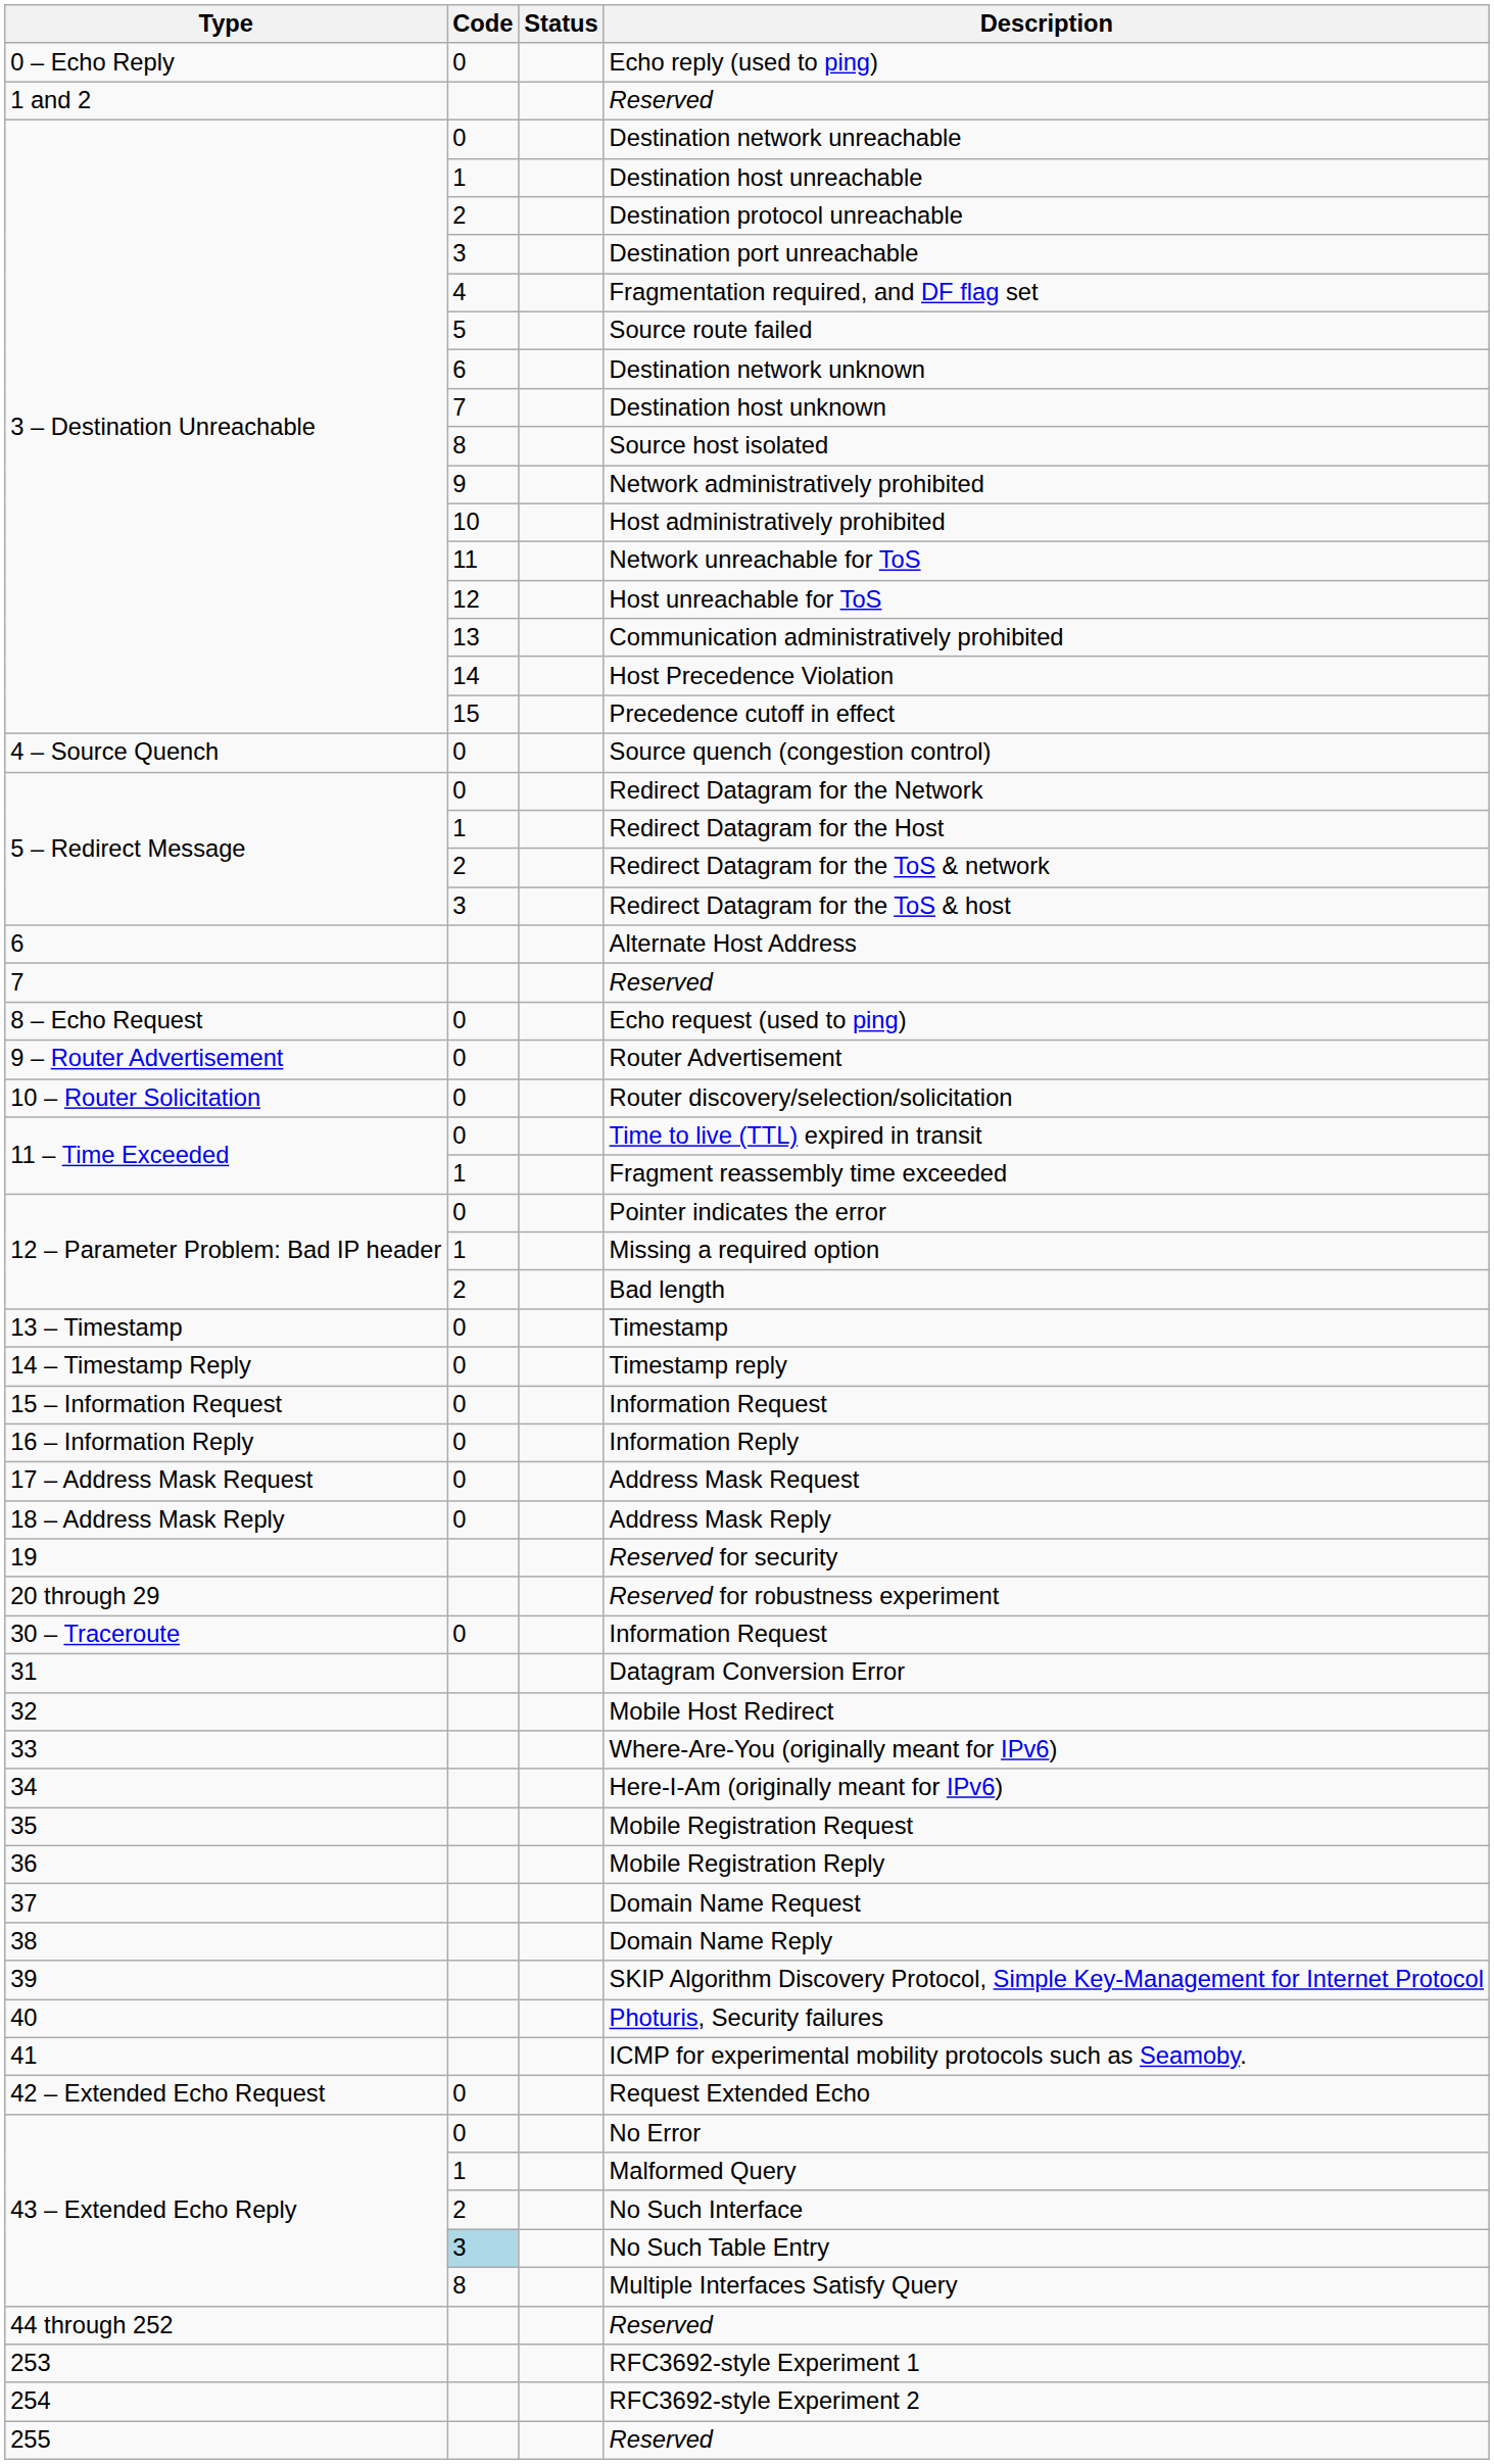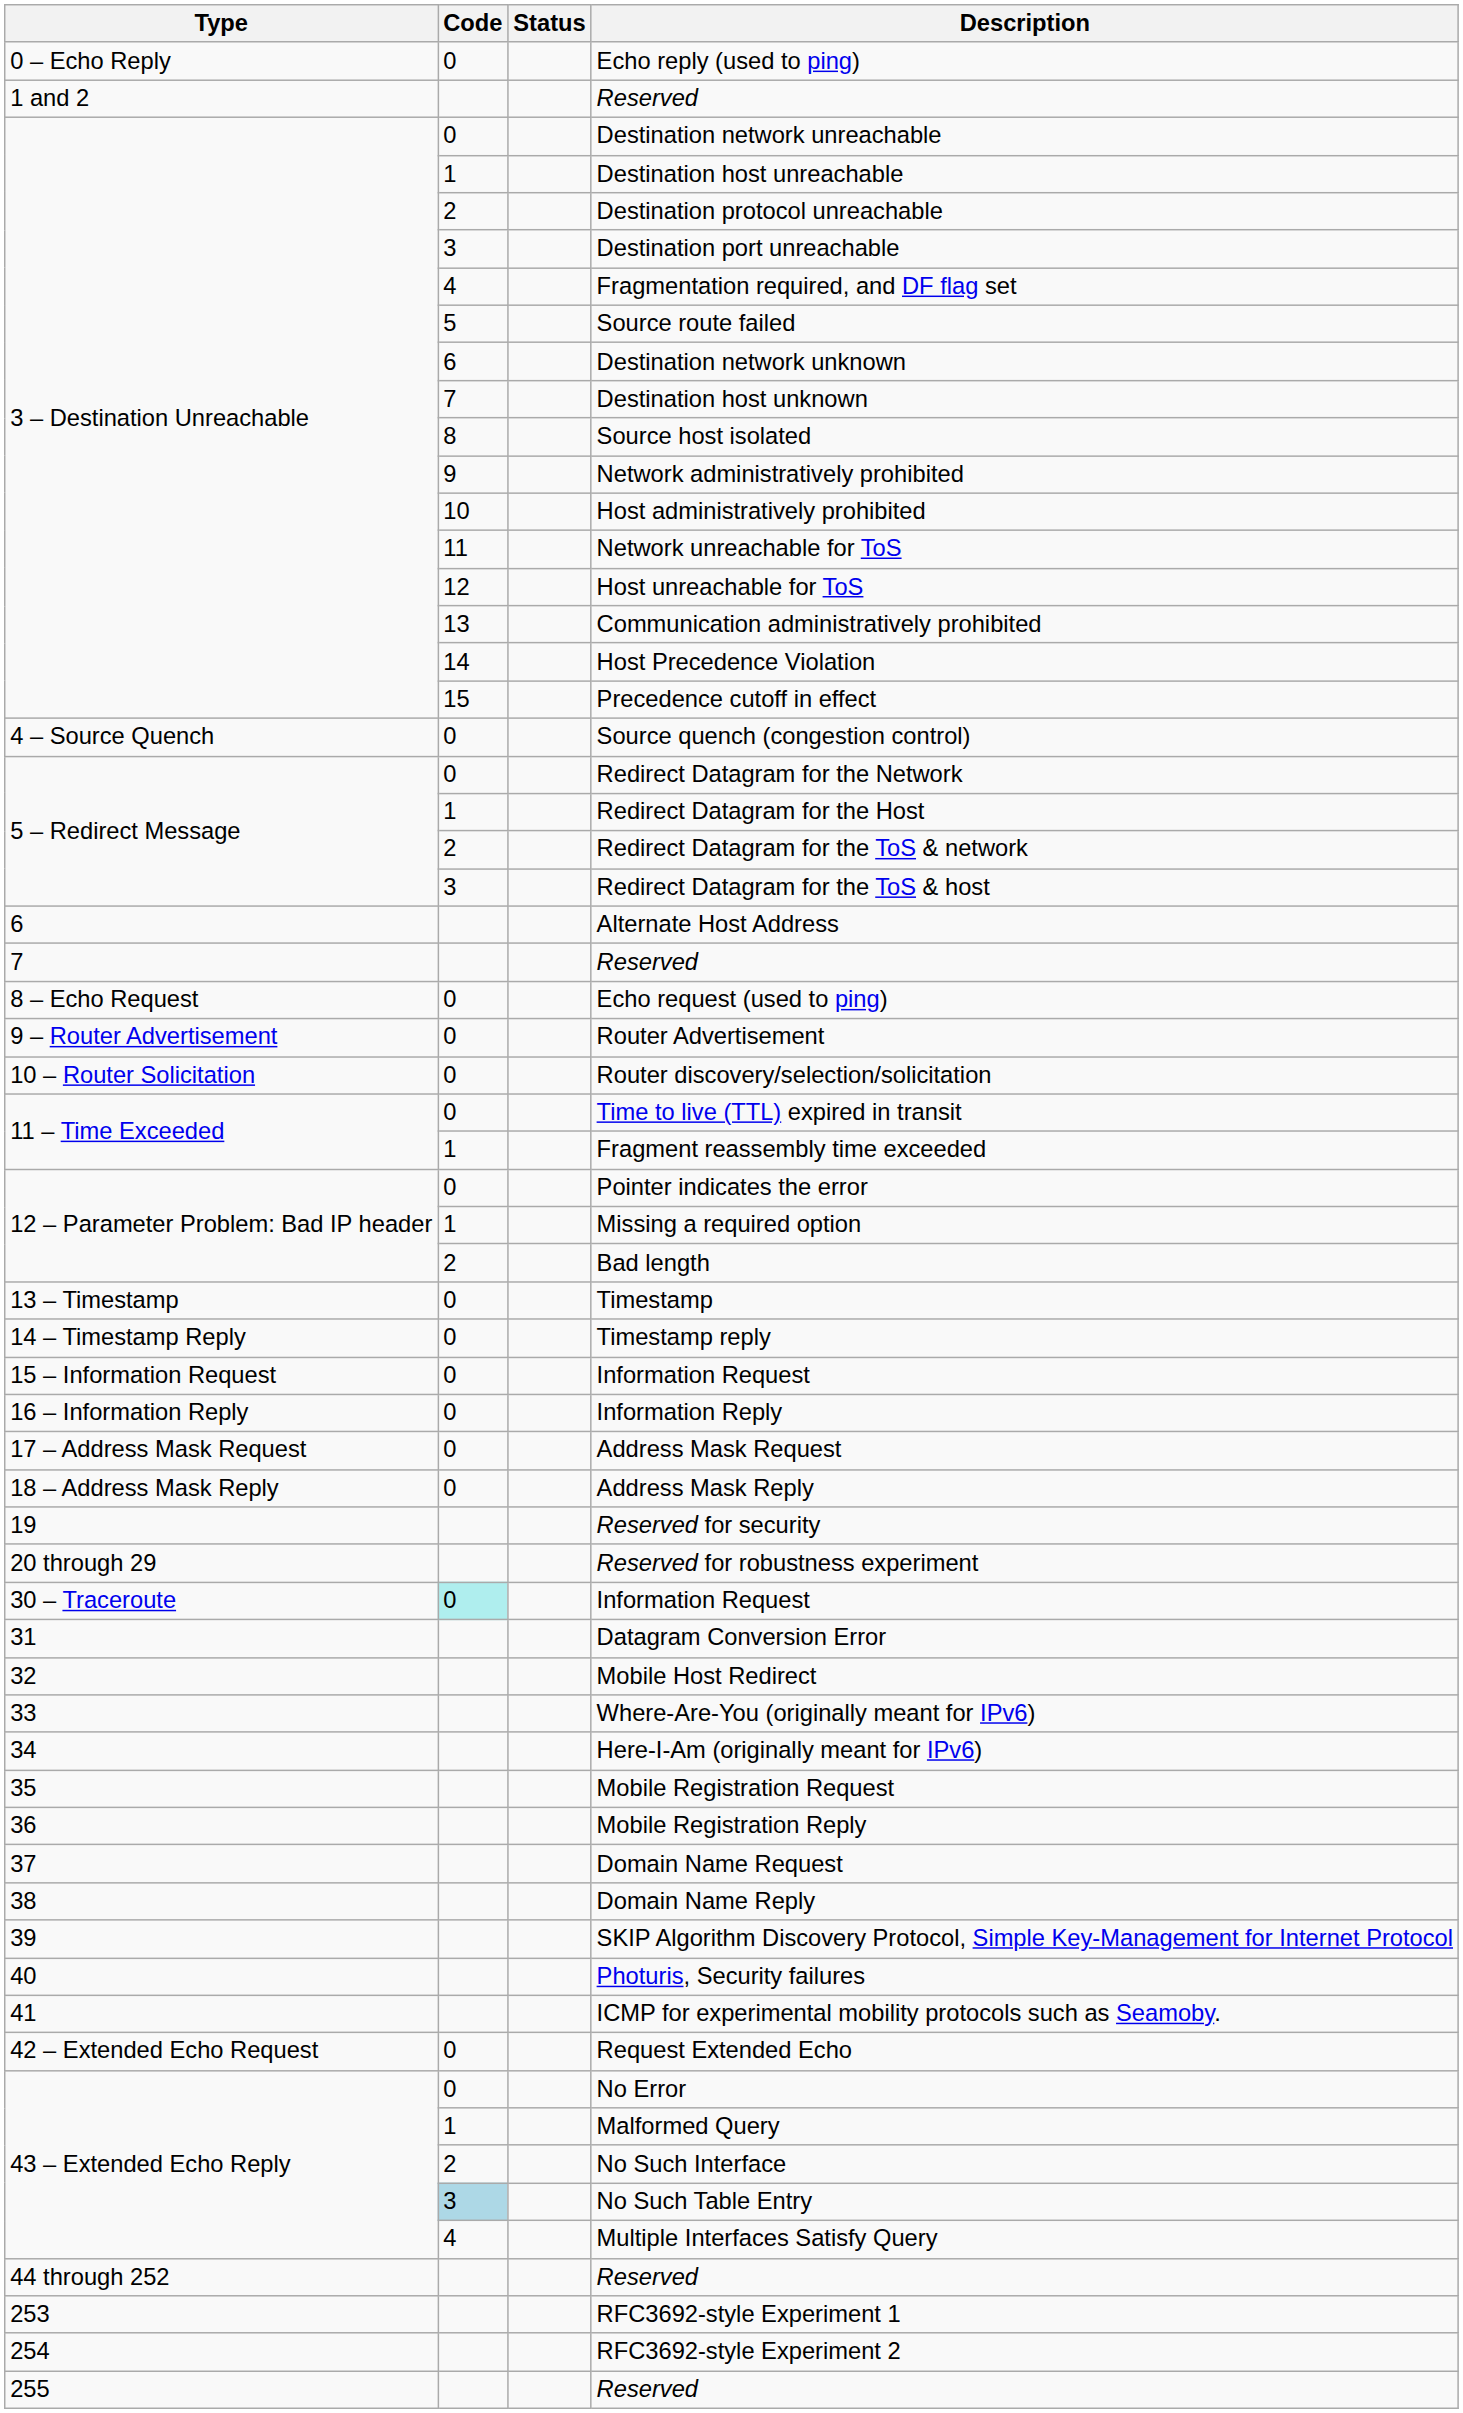30 – Traceroute / Information Request | Code: no background -> paleturquoise background
Multiple Interfaces Satisfy Query | Code: 8 -> 4
